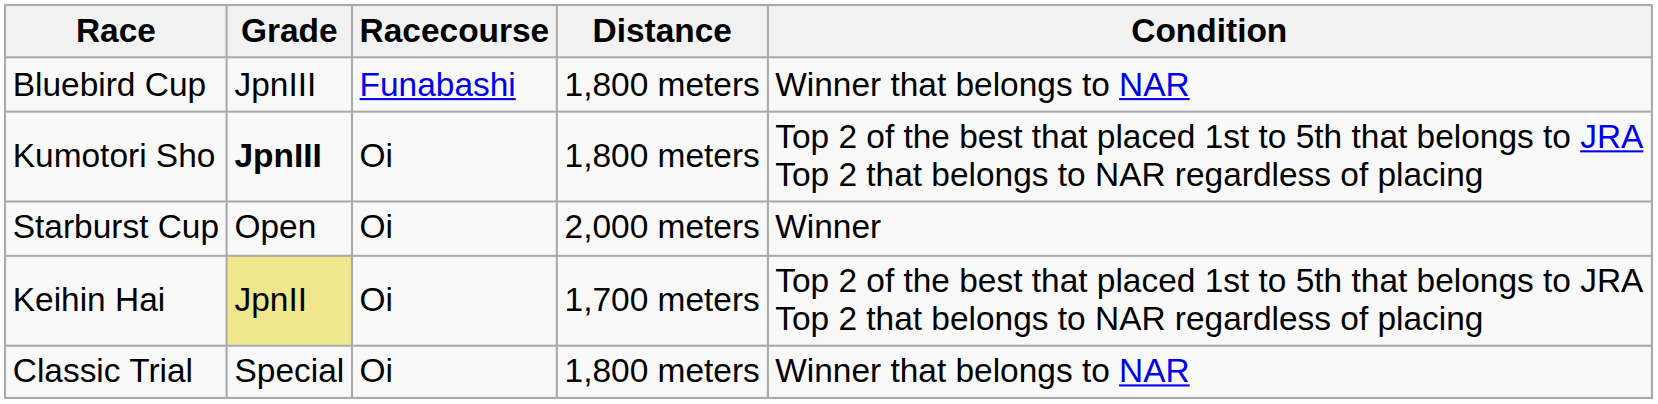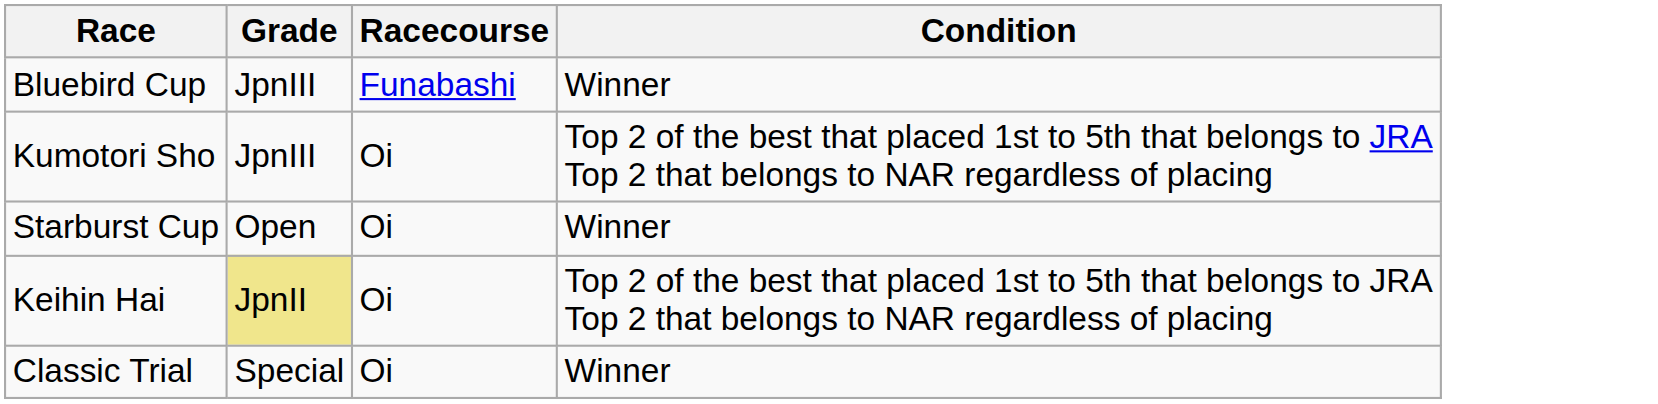- column: Distance | 1,800 meters | 1,800 meters | 2,000 meters | 1,700 meters | 1,800 meters
Bluebird Cup | Condition: Winner that belongs to NAR -> Winner
Kumotori Sho | Grade: bold -> normal
Classic Trial | Condition: Winner that belongs to NAR -> Winner
